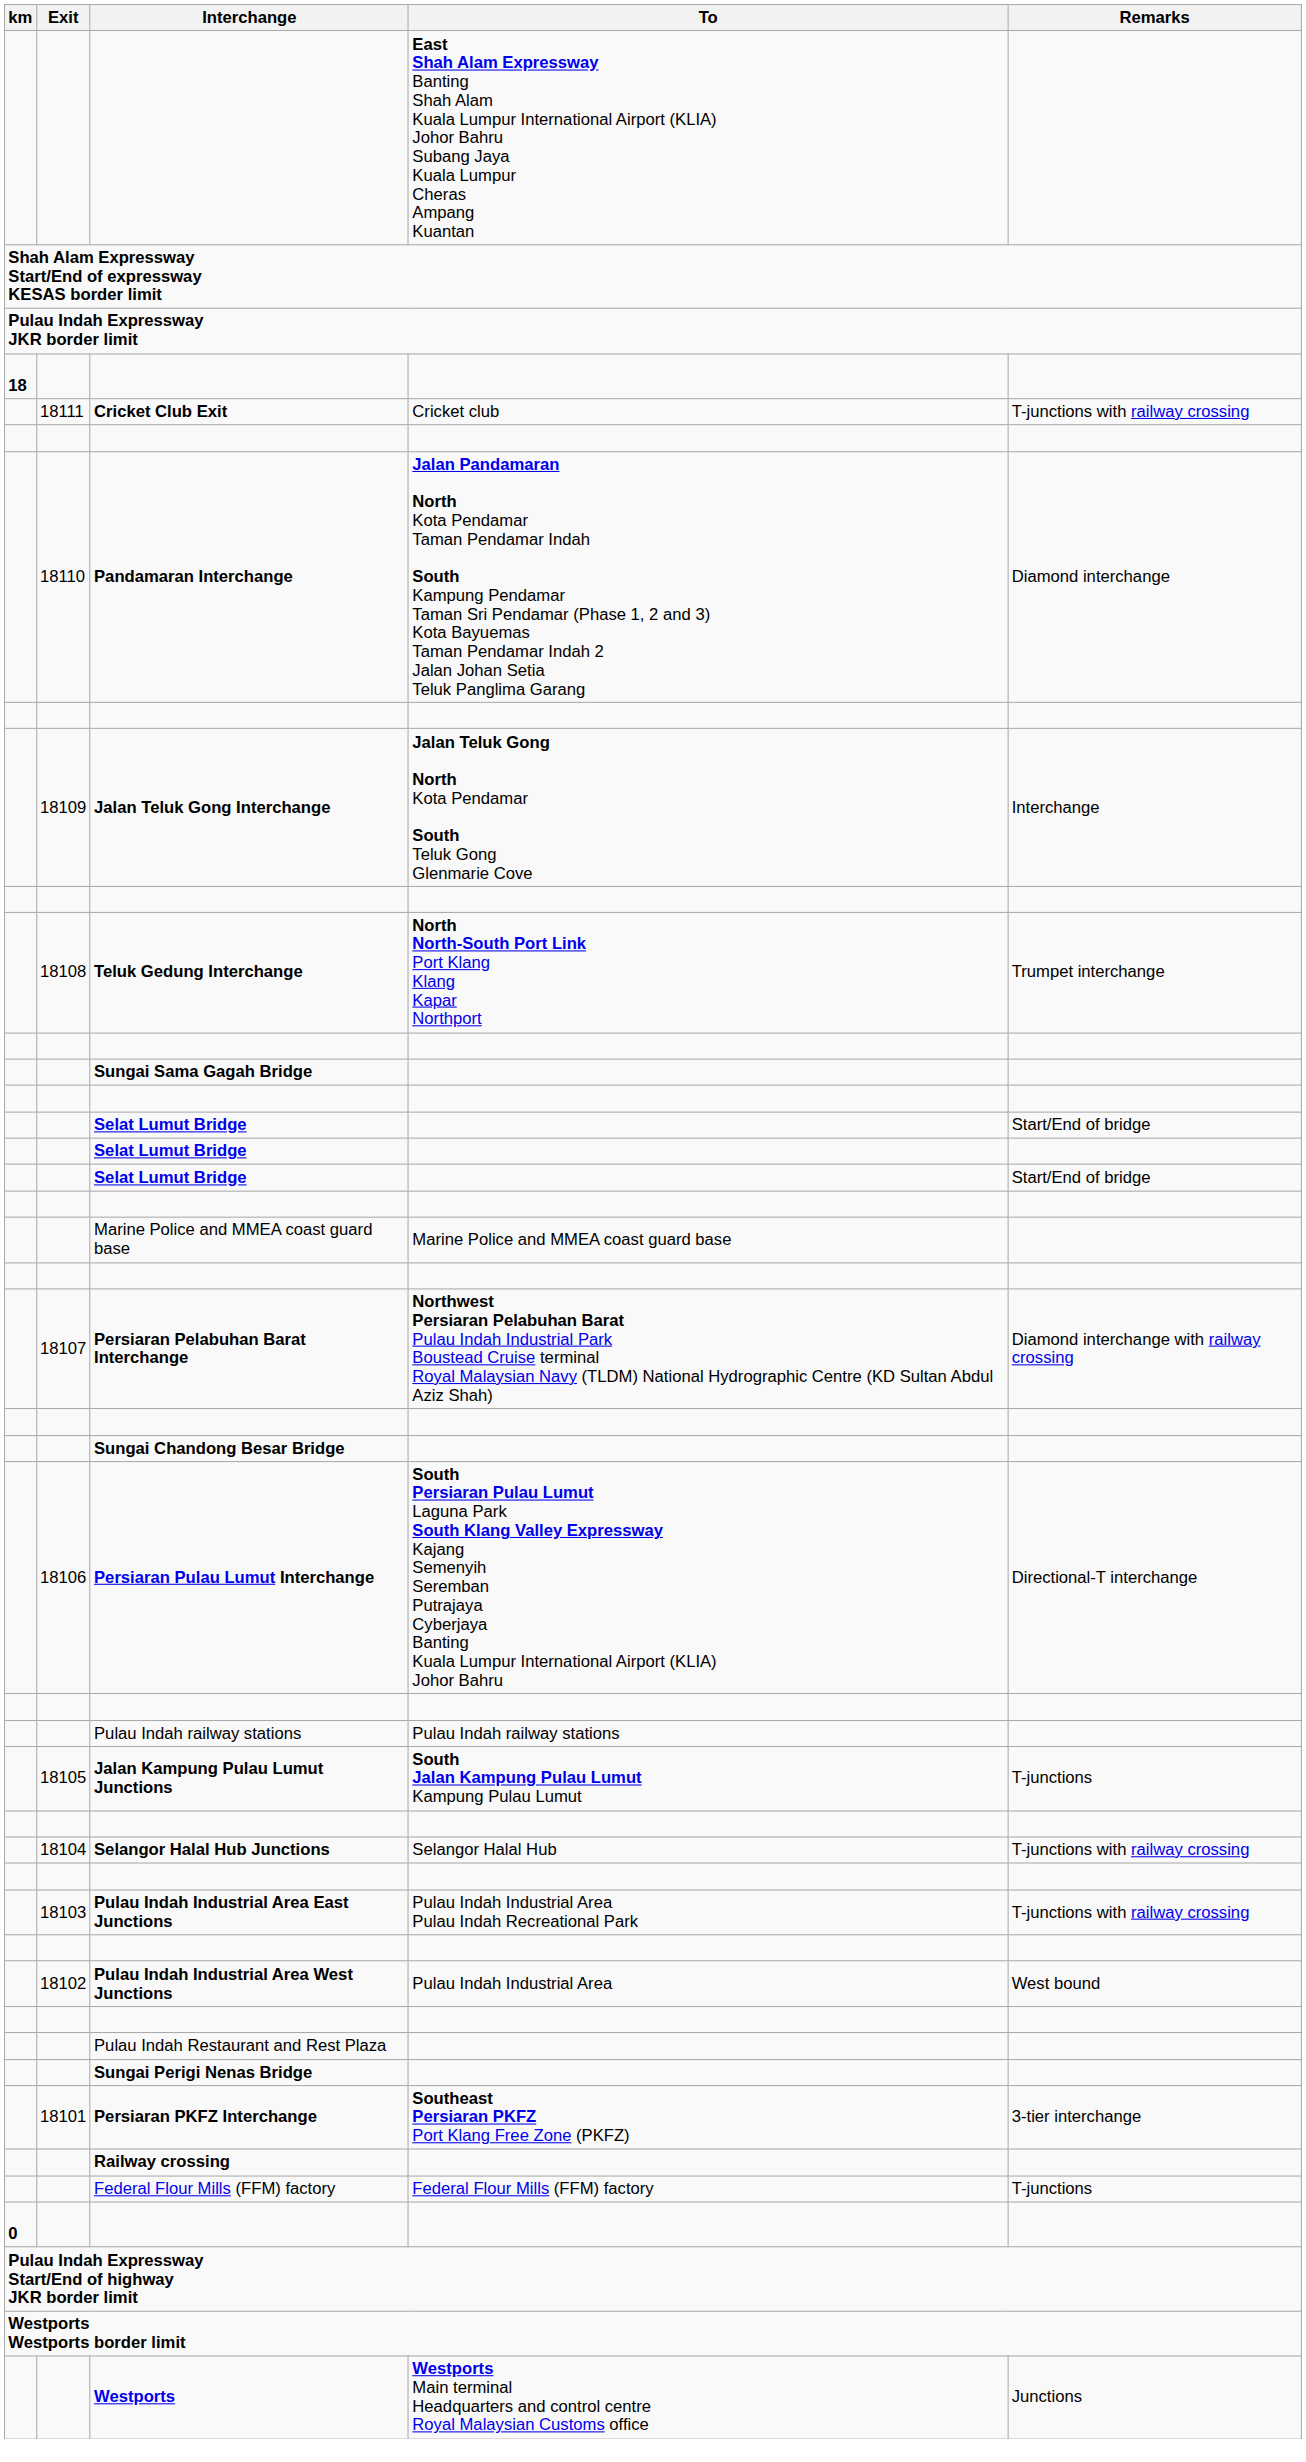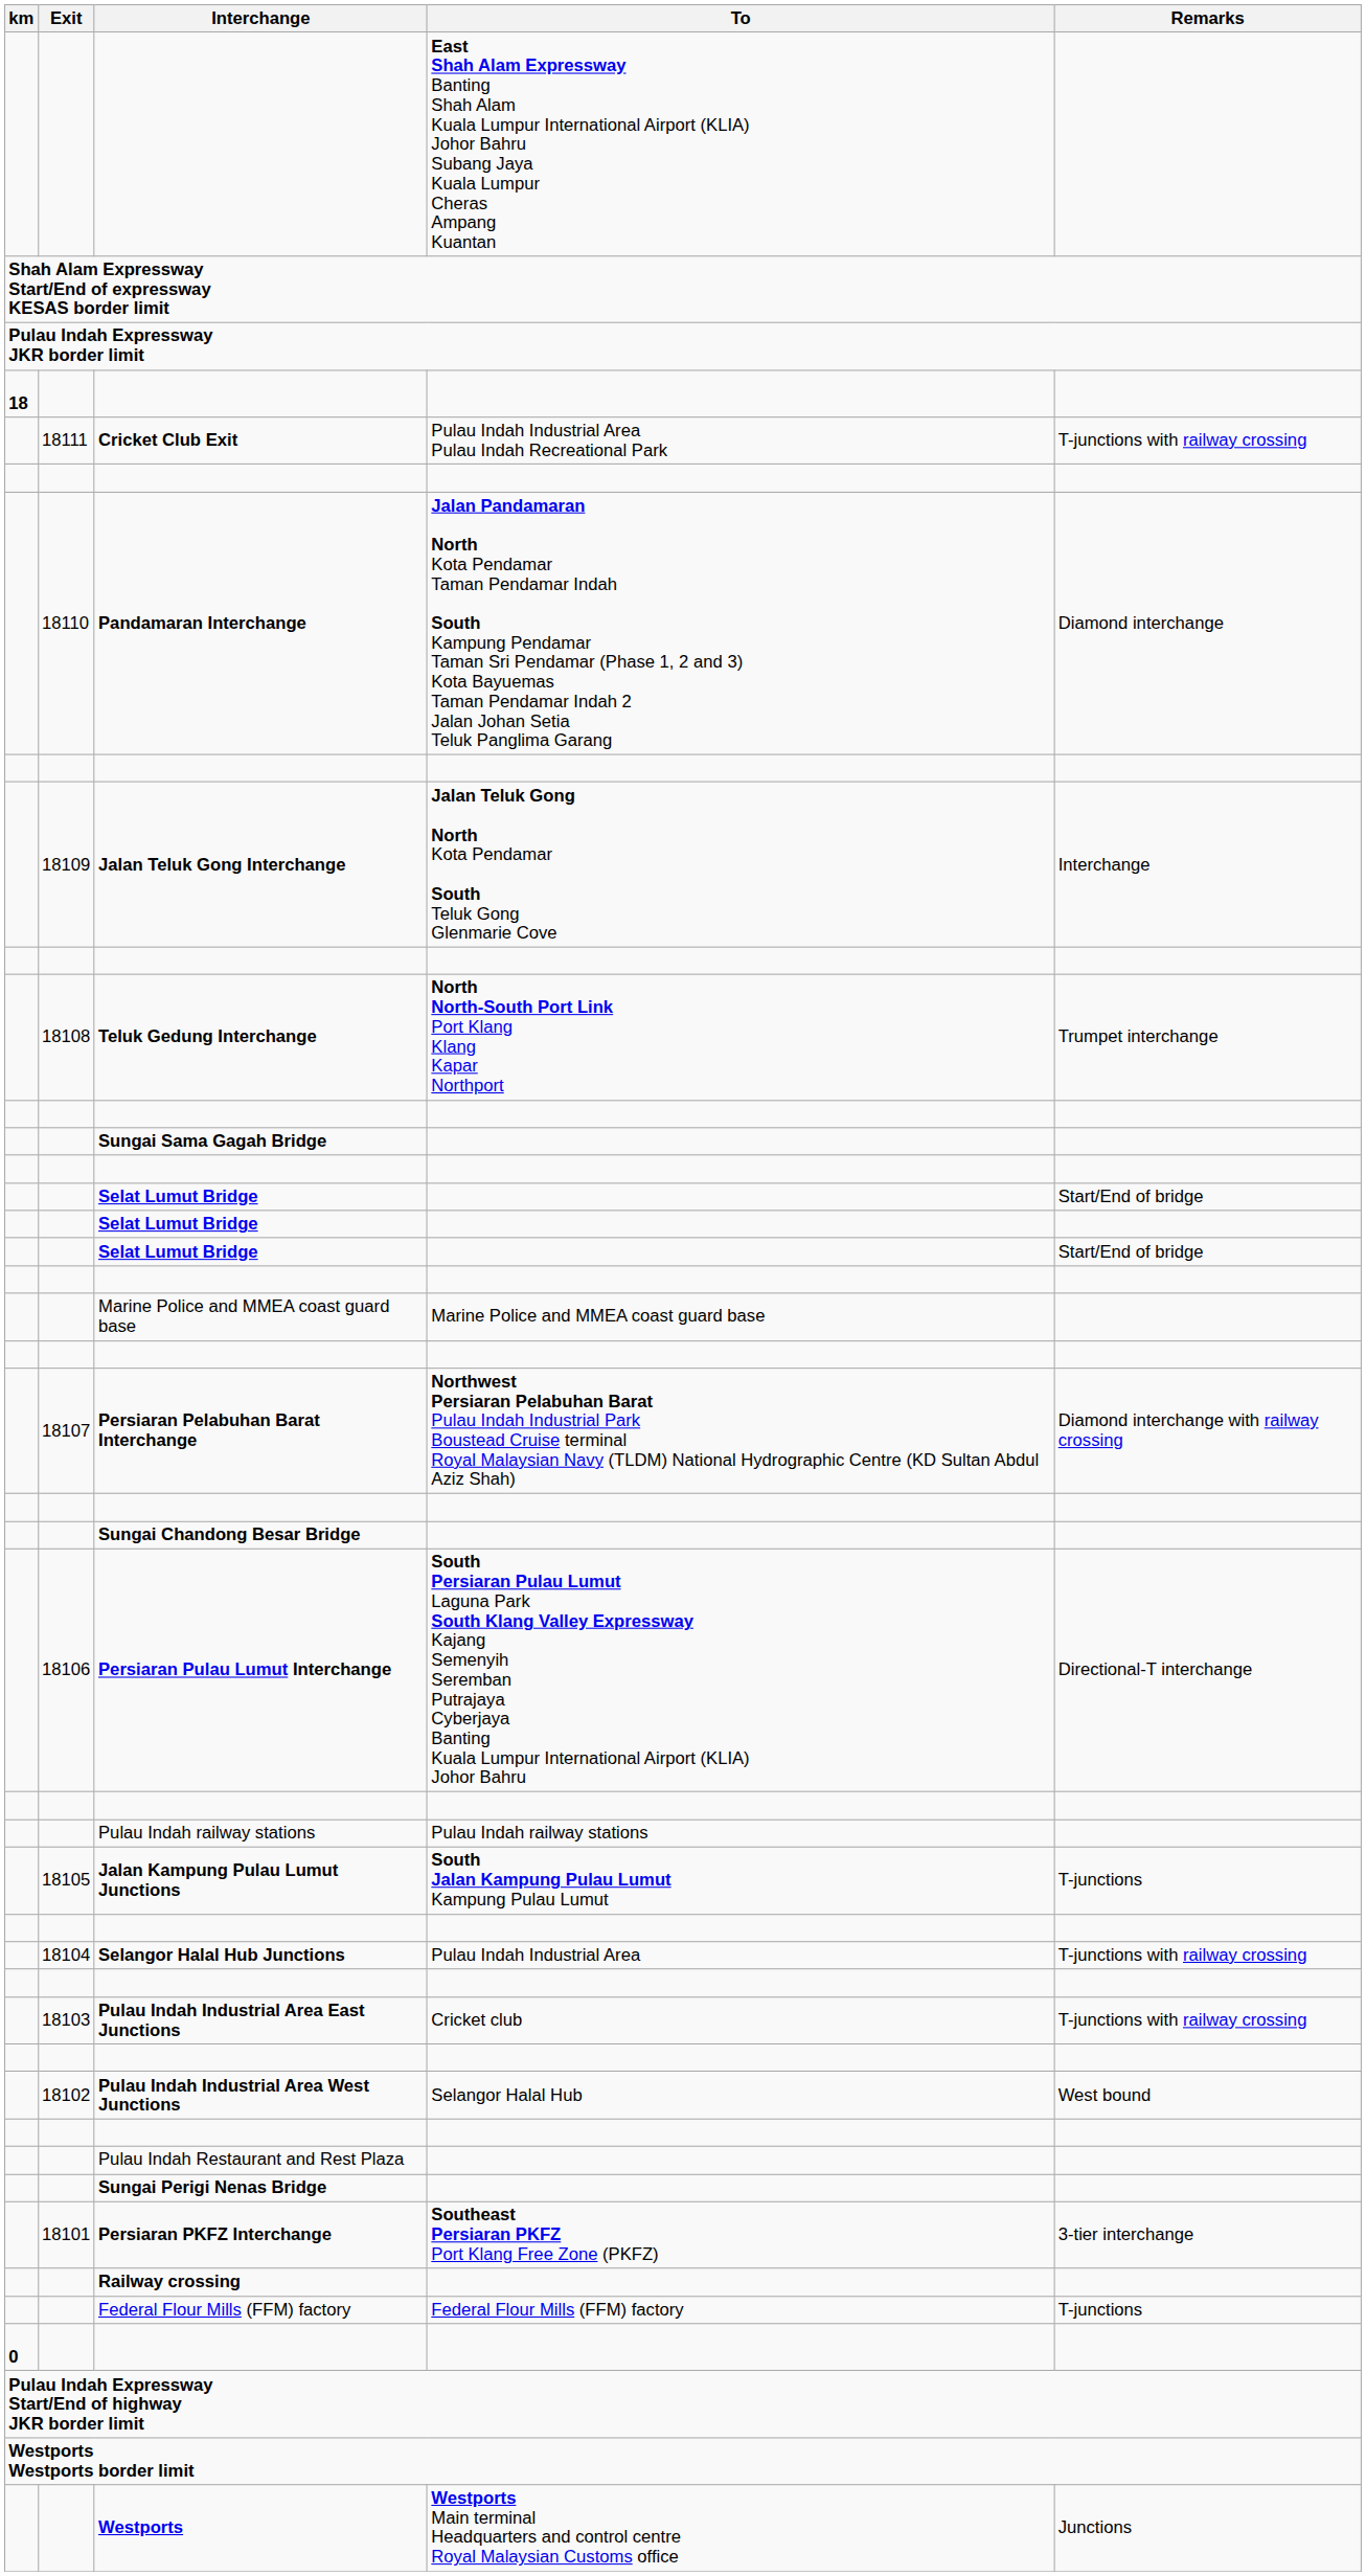Cricket Club Exit | To: Cricket club -> Pulau Indah Industrial Area Pulau Indah Recreational Park
Selangor Halal Hub Junctions | To: Selangor Halal Hub -> Pulau Indah Industrial Area
Pulau Indah Industrial Area East Junctions | To: Pulau Indah Industrial Area Pulau Indah Recreational Park -> Cricket club
Pulau Indah Industrial Area West Junctions | To: Pulau Indah Industrial Area -> Selangor Halal Hub
